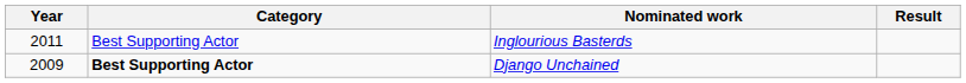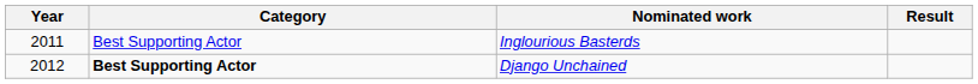Django Unchained | Year: 2009 -> 2012
